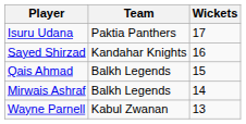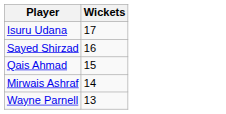- column: Team | Paktia Panthers | Kandahar Knights | Balkh Legends | Balkh Legends | Kabul Zwanan
